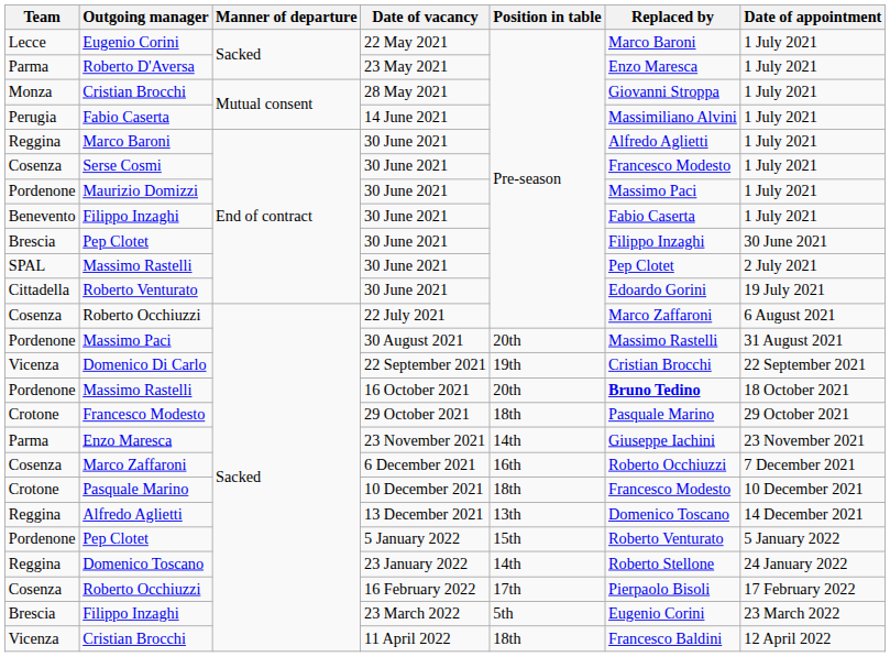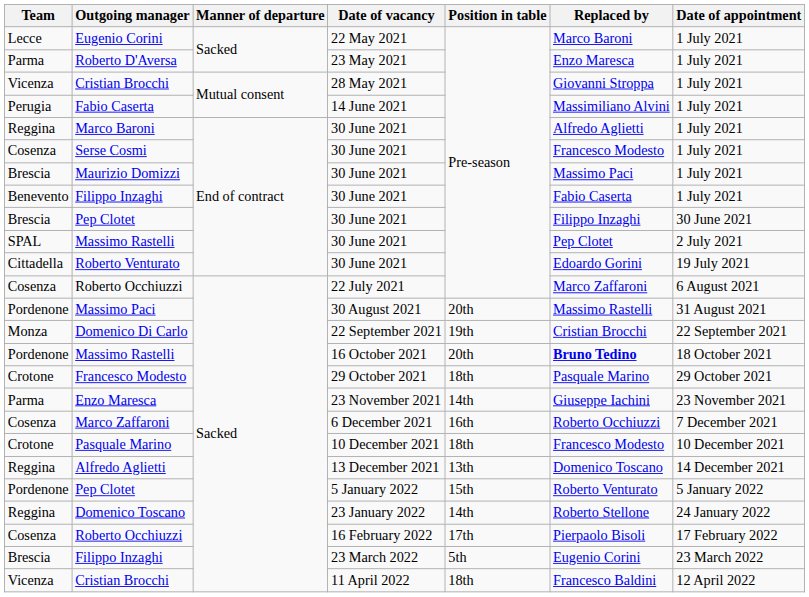Cristian Brocchi / 28 May 2021 | Team: Monza -> Vicenza
Maurizio Domizzi | Team: Pordenone -> Brescia
Domenico Di Carlo | Team: Vicenza -> Monza
